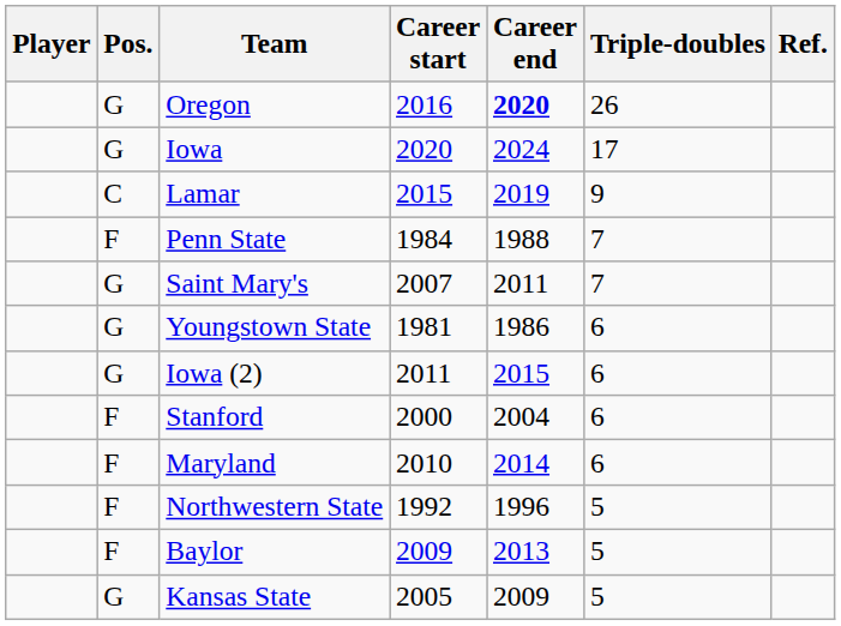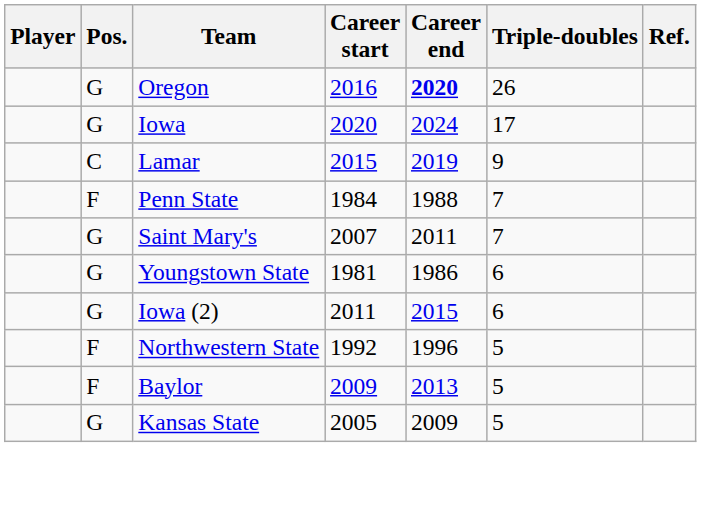- row: F | Stanford | 2000 | 2004 | 6
- row: F | Maryland | 2010 | 2014 | 6
